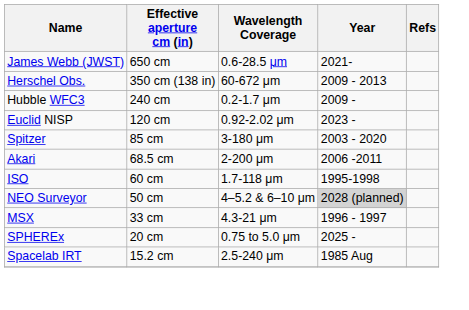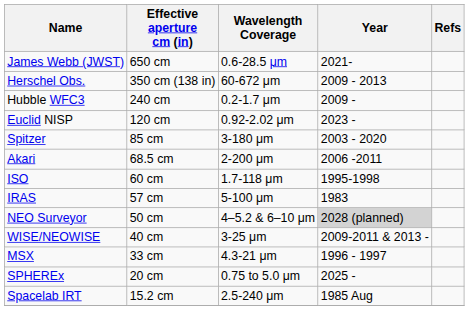+ row: IRAS | 57 cm | 5-100 μm | 1983
+ row: WISE/NEOWISE | 40 cm | 3-25 μm | 2009-2011 & 2013 -
